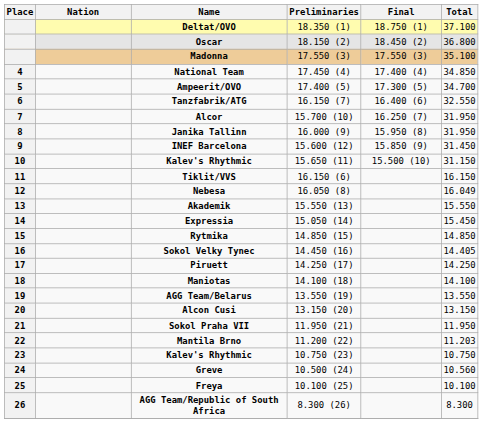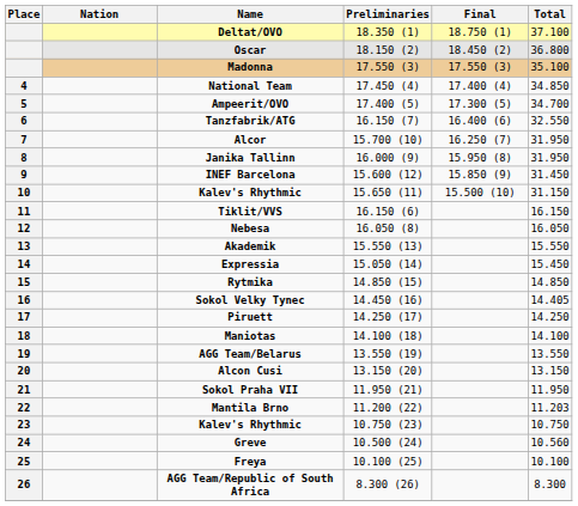Nebesa | Total: 16.049 -> 16.050
